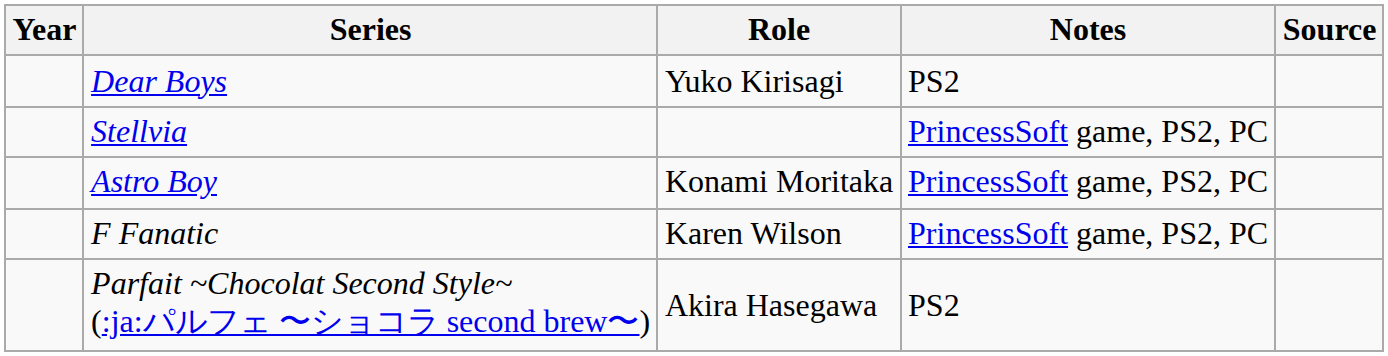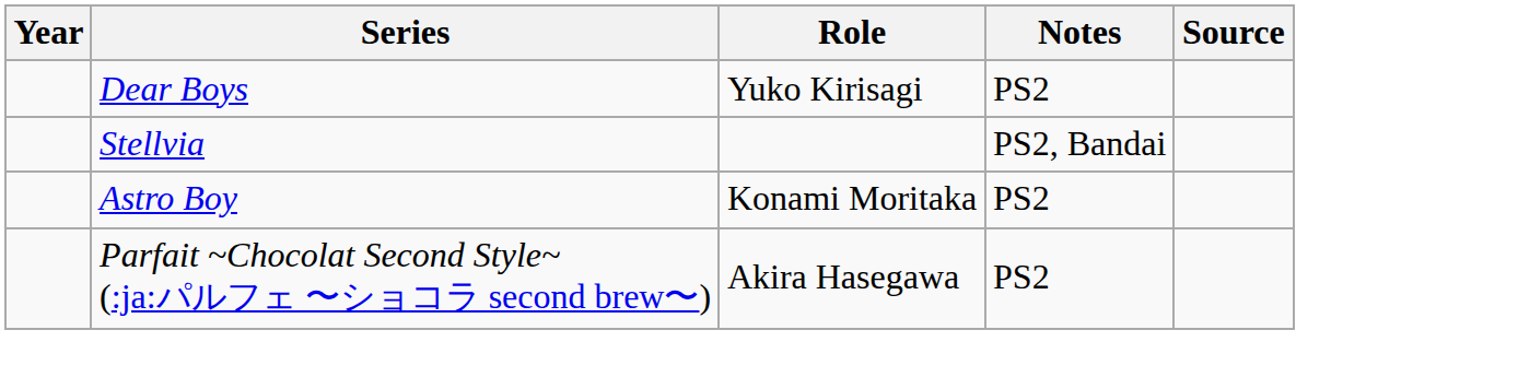Stellvia | Notes: PrincessSoft game, PS2, PC -> PS2, Bandai
Astro Boy | Notes: PrincessSoft game, PS2, PC -> PS2
- row: F Fanatic | Karen Wilson | PrincessSoft game, PS2, PC
